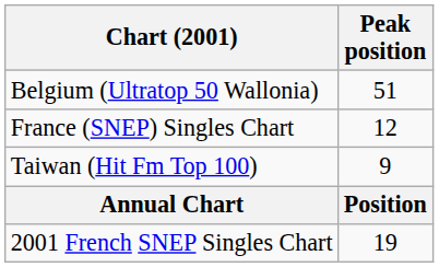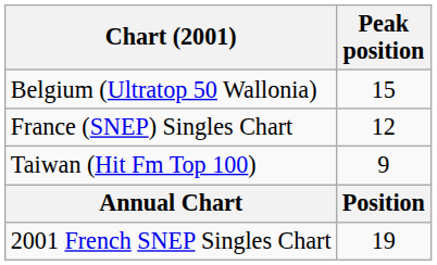Belgium (Ultratop 50 Wallonia) | Peak position: 51 -> 15
